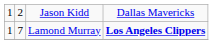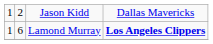Lamond Murray | column 2: 7 -> 6
